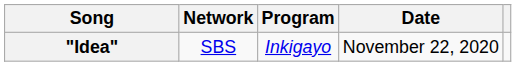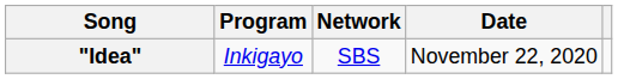columns swapped: Program <-> Network
